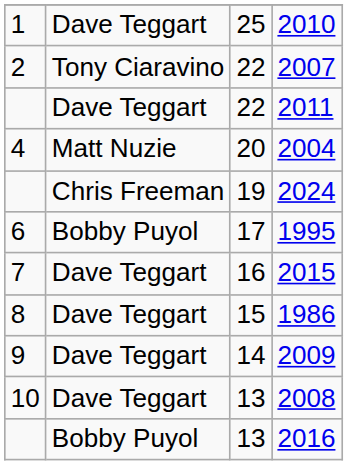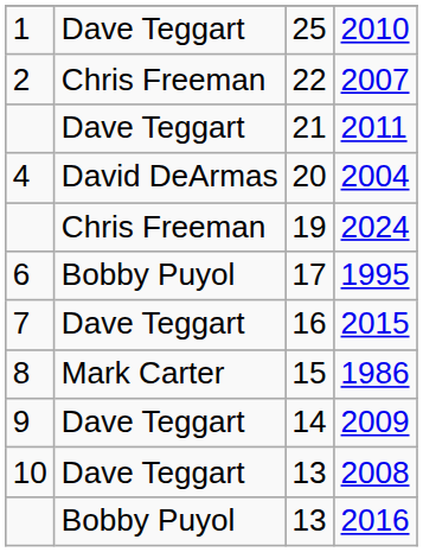2007 | column 2: Tony Ciaravino -> Chris Freeman
2011 | column 3: 22 -> 21
2004 | column 2: Matt Nuzie -> David DeArmas
1986 | column 2: Dave Teggart -> Mark Carter
